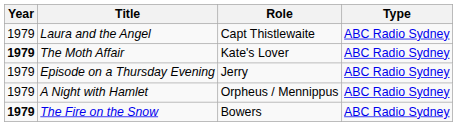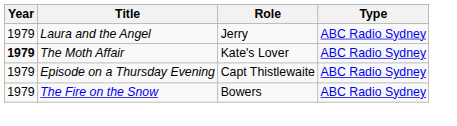Laura and the Angel | Role: Capt Thistlewaite -> Jerry
Episode on a Thursday Evening | Role: Jerry -> Capt Thistlewaite
- row: 1979 | A Night with Hamlet | Orpheus / Mennippus | ABC Radio Sydney
The Fire on the Snow | Year: bold -> normal
